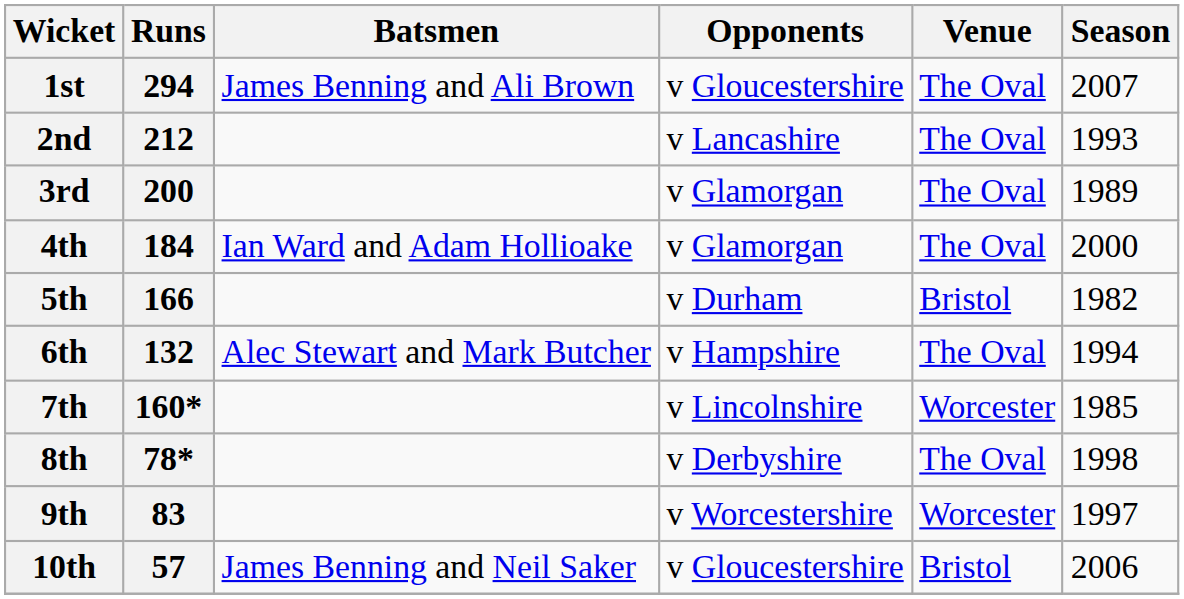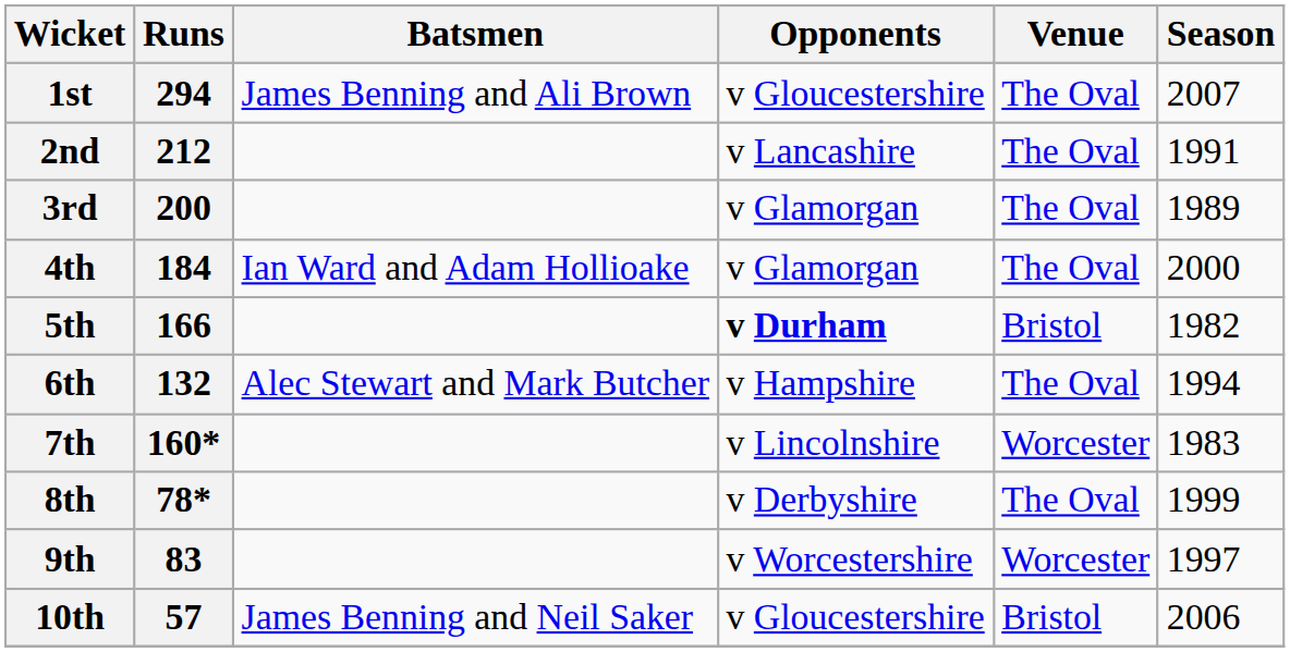2nd | Season: 1993 -> 1991
5th | Opponents: normal -> bold
7th | Season: 1985 -> 1983
8th | Season: 1998 -> 1999
